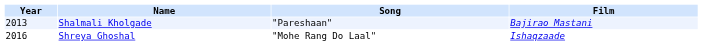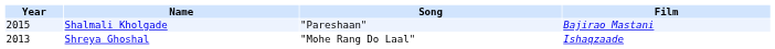Shalmali Kholgade | Year: 2013 -> 2015
Shreya Ghoshal | Year: 2016 -> 2013
